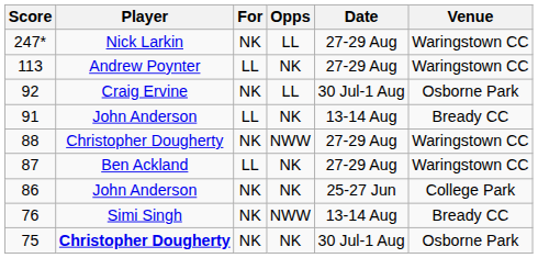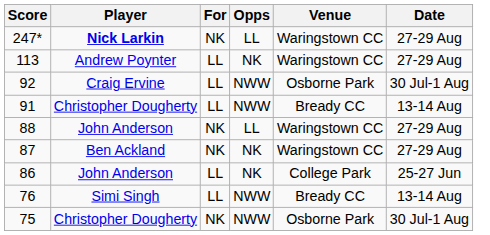columns swapped: Venue <-> Date
247* | Player: normal -> bold
92 | For: NK -> LL
92 | Opps: LL -> NWW
91 | Player: John Anderson -> Christopher Dougherty
91 | Opps: NK -> NWW
88 | Player: Christopher Dougherty -> John Anderson
88 | Opps: NWW -> LL
87 | For: LL -> NK
86 | For: NK -> LL
76 | For: NK -> LL
75 | Player: bold -> normal
75 | Opps: NK -> NWW
